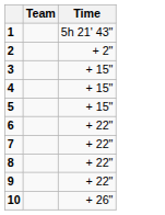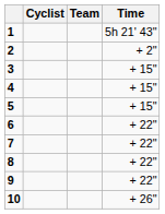+ column: Cyclist
